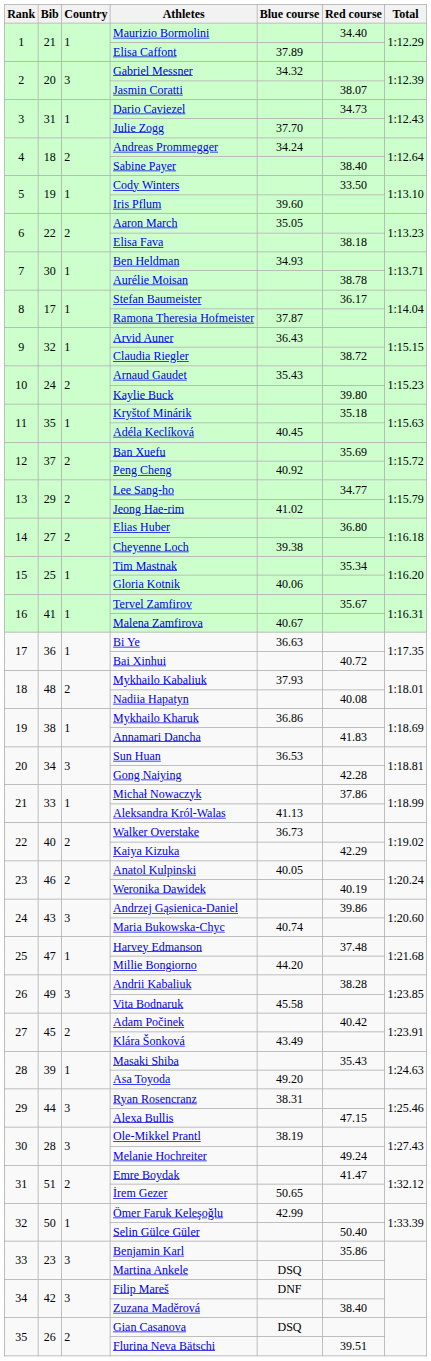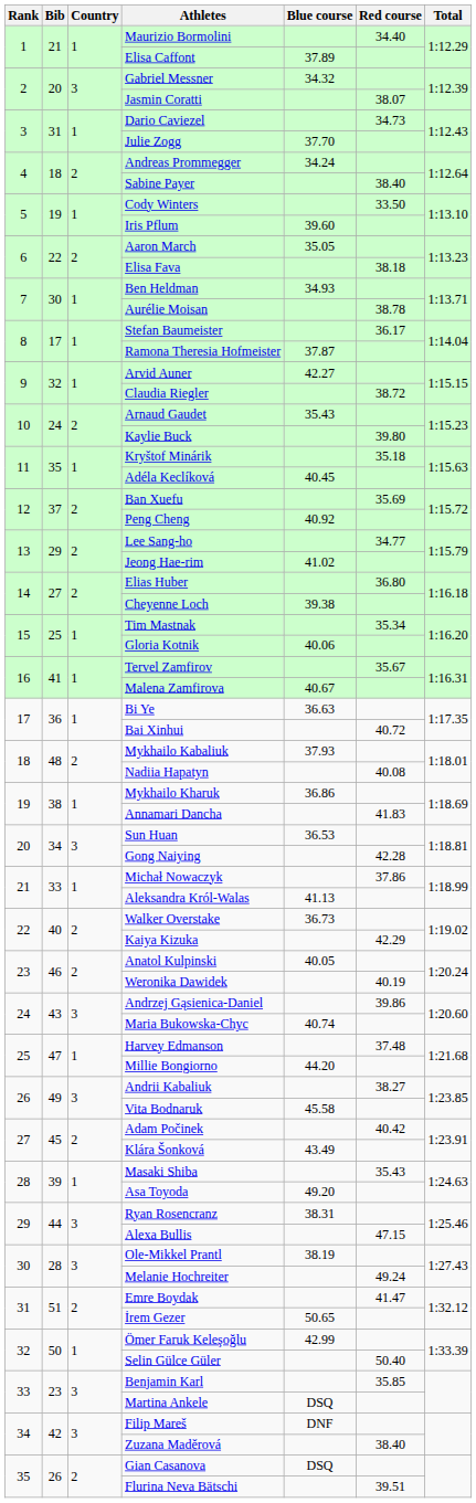Arvid Auner | Blue course: 36.43 -> 42.27
Andrii Kabaliuk | Red course: 38.28 -> 38.27
Benjamin Karl | Red course: 35.86 -> 35.85
